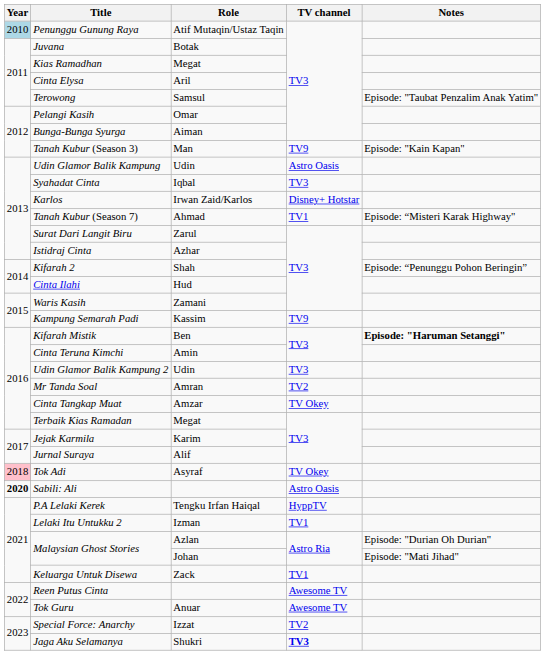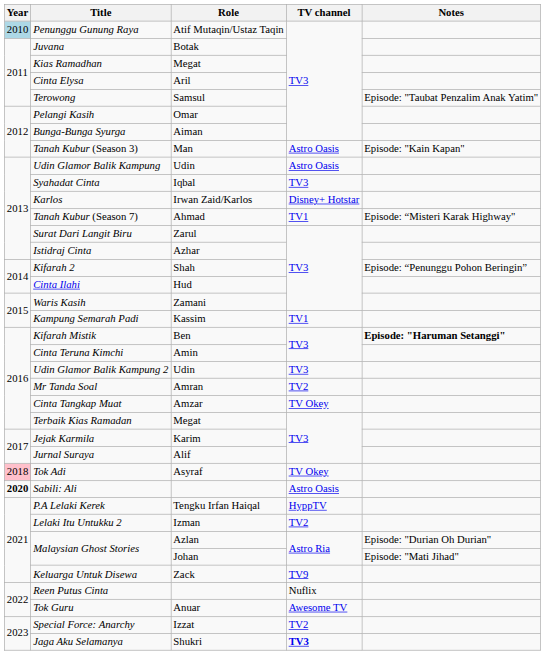Tanah Kubur (Season 3) | TV channel: TV9 -> Astro Oasis
Kampung Semarah Padi | TV channel: TV9 -> TV1
Lelaki Itu Untukku 2 | TV channel: TV1 -> TV2
Keluarga Untuk Disewa | TV channel: TV1 -> TV9
Reen Putus Cinta | TV channel: Awesome TV -> Nuflix
